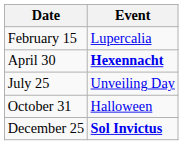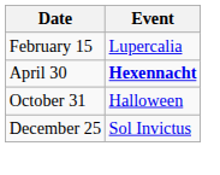- row: July 25 | Unveiling Day
December 25 | Event: bold -> normal
